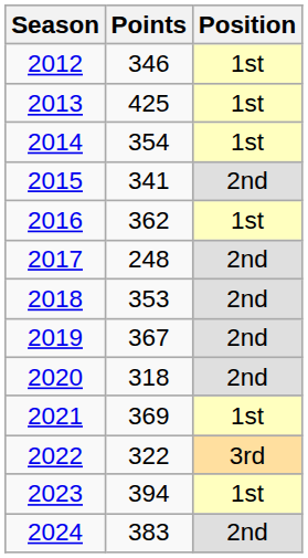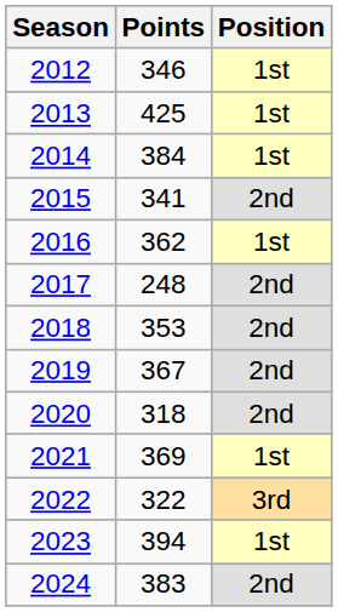2014 | Points: 354 -> 384
